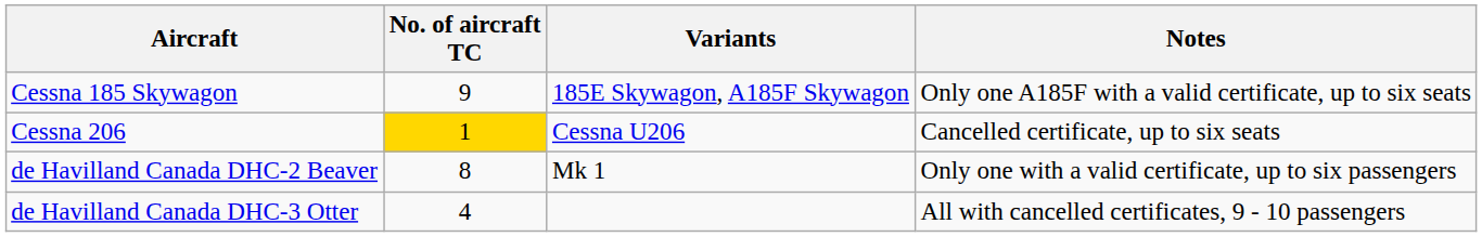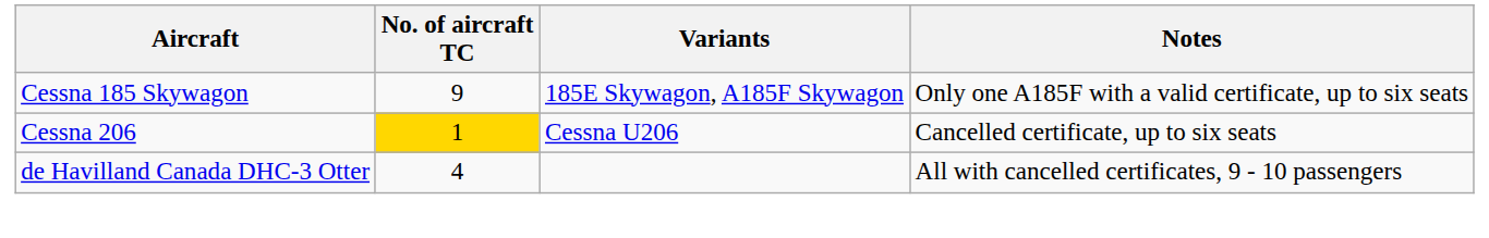- row: de Havilland Canada DHC-2 Beaver | 8 | Mk 1 | Only one with a valid certificate, up to six passengers
